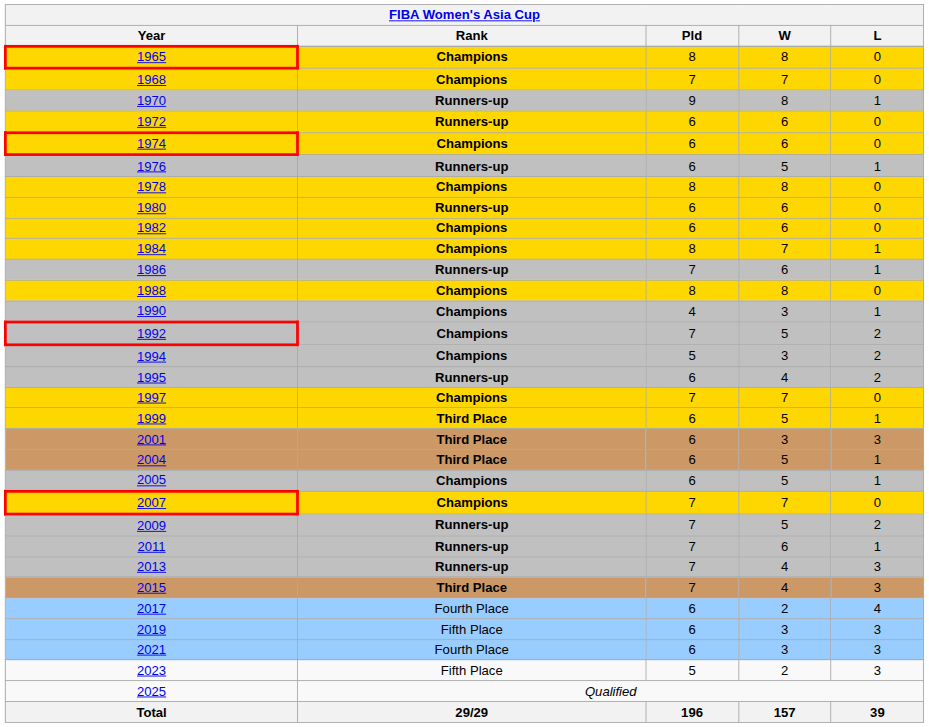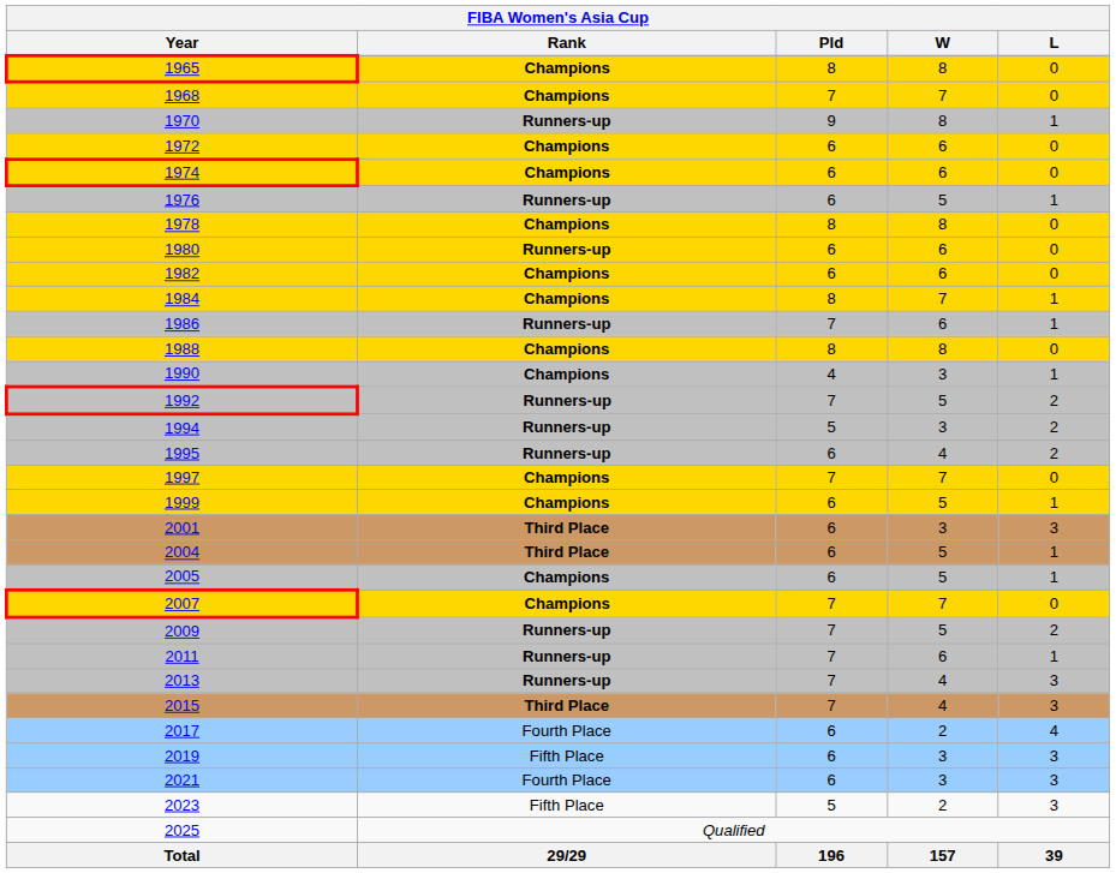1972 | Rank: Runners-up -> Champions
1992 | Rank: Champions -> Runners-up
1994 | Rank: Champions -> Runners-up
1999 | Rank: Third Place -> Champions
